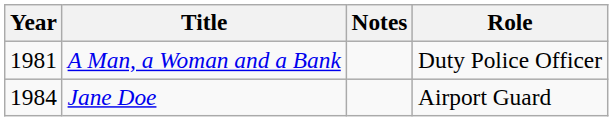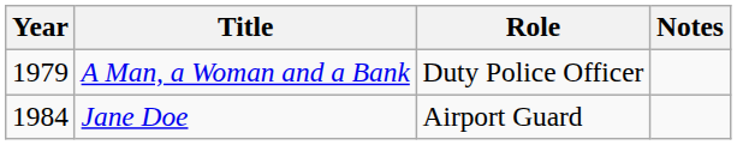columns swapped: Role <-> Notes
A Man, a Woman and a Bank | Year: 1981 -> 1979
